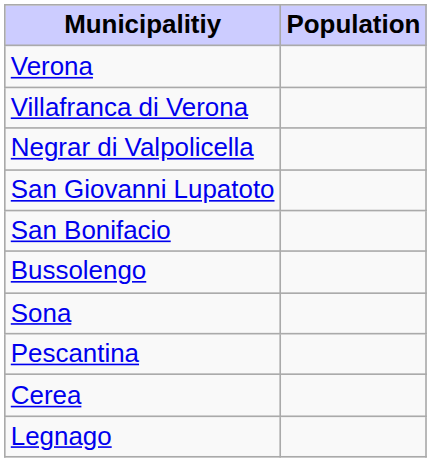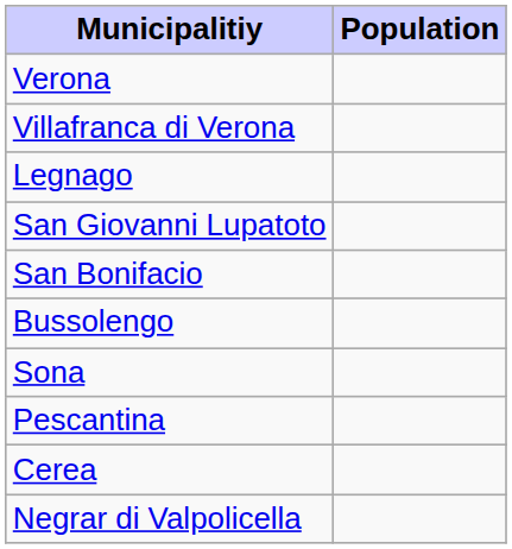rows swapped: Legnago <-> Negrar di Valpolicella
